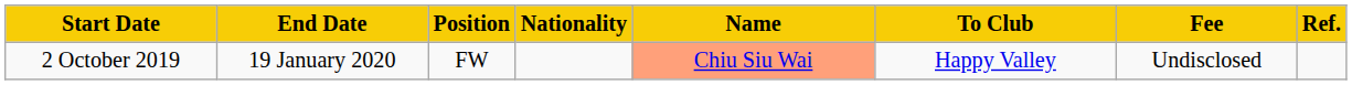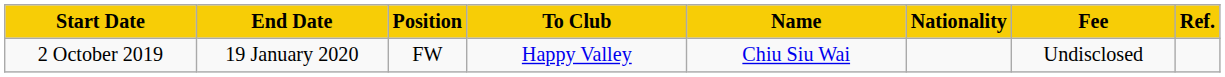columns swapped: Nationality <-> To Club
2 October 2019 | Name: lightsalmon background -> no background
